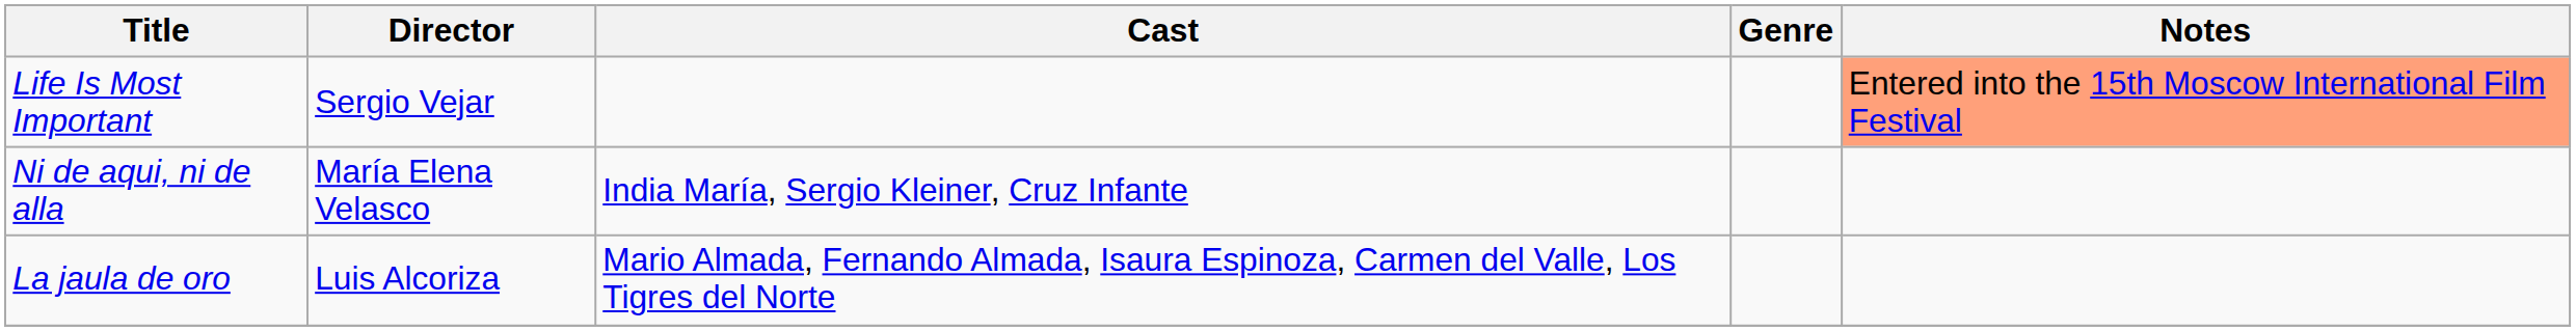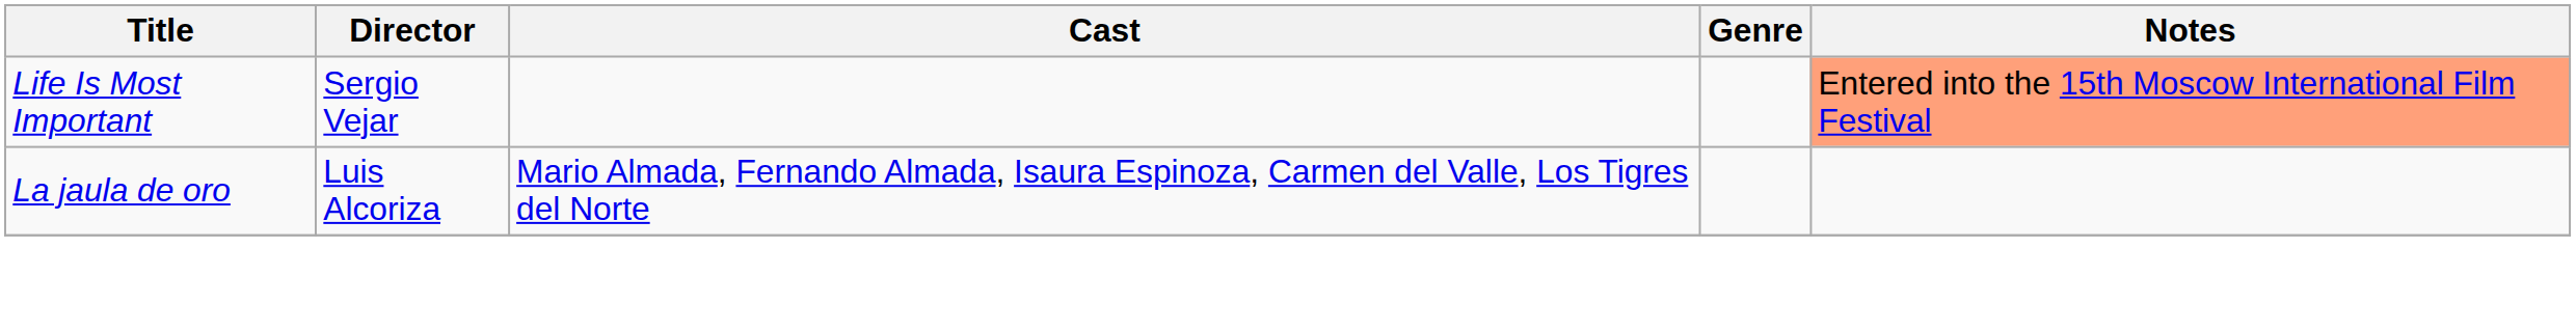- row: Ni de aqui, ni de alla | María Elena Velasco | India María, Sergio Kleiner, Cruz Infante
